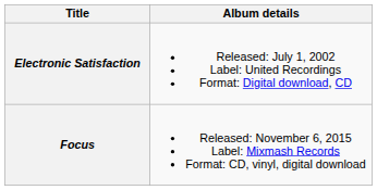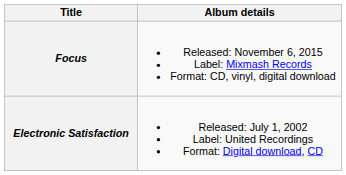rows swapped: Electronic Satisfaction <-> Focus
